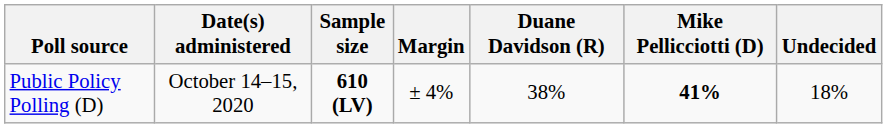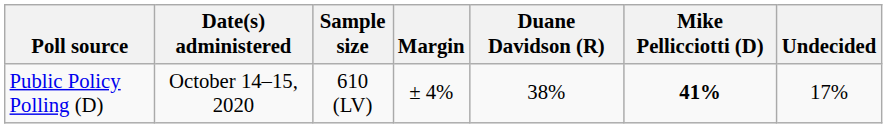Public Policy Polling (D) | Sample size: bold -> normal
Public Policy Polling (D) | Undecided: 18% -> 17%
